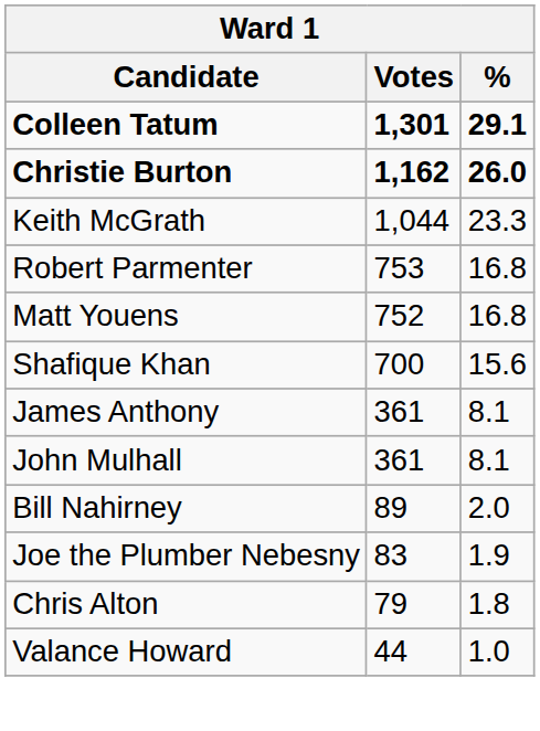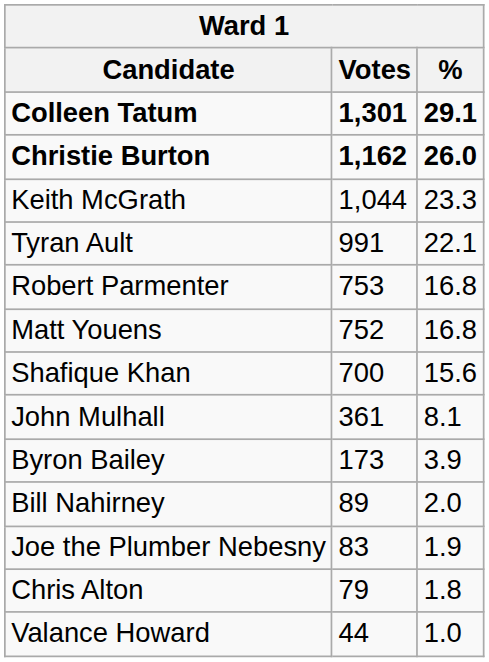+ row: Tyran Ault | 991 | 22.1
- row: James Anthony | 361 | 8.1
+ row: Byron Bailey | 173 | 3.9
